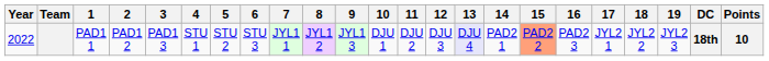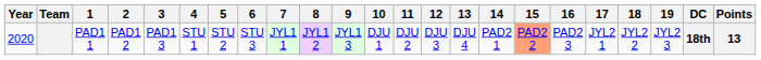PAD1 1 | Year: 2022 -> 2020
PAD1 1 | 13: lavender background -> no background
PAD1 1 | Points: 10 -> 13
